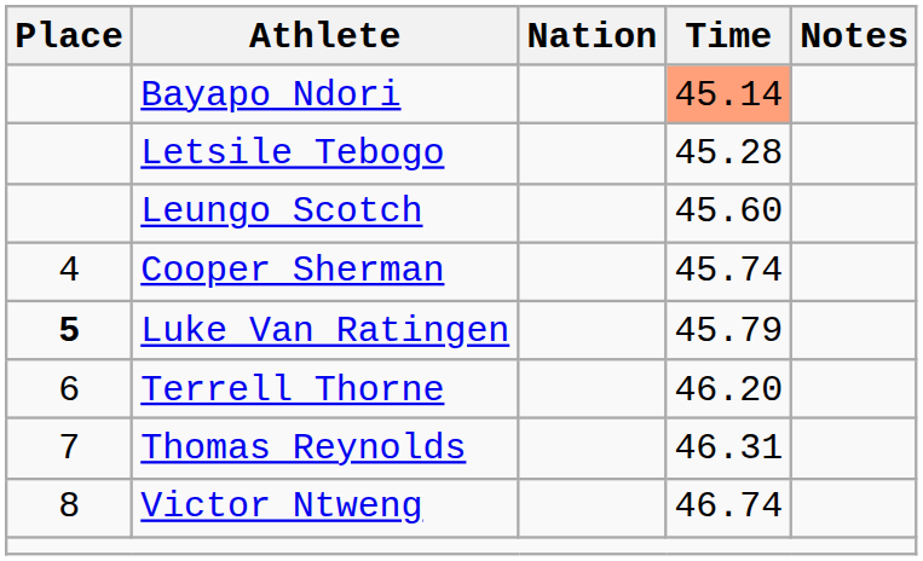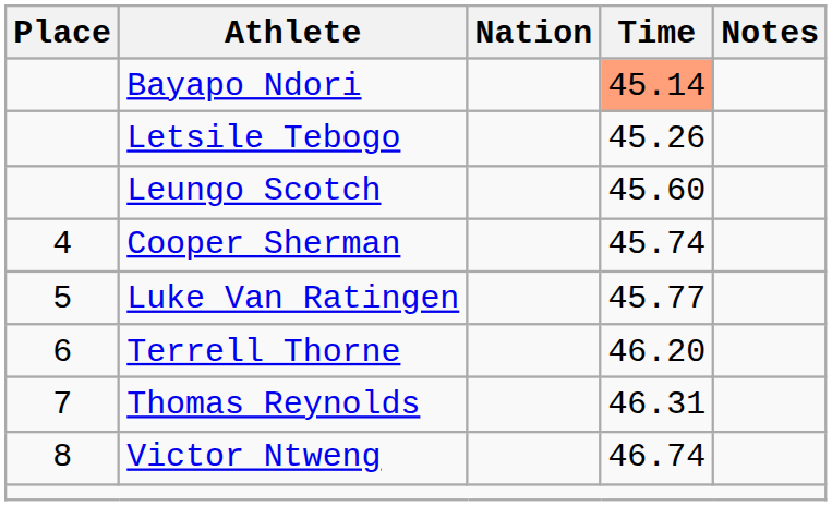Letsile Tebogo | Time: 45.28 -> 45.26
Luke Van Ratingen | Place: bold -> normal
Luke Van Ratingen | Time: 45.79 -> 45.77
